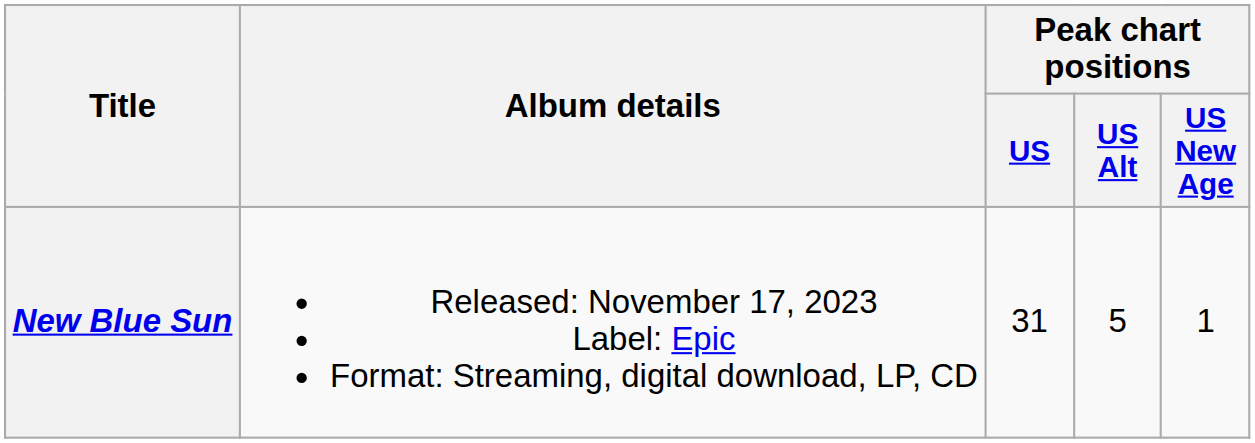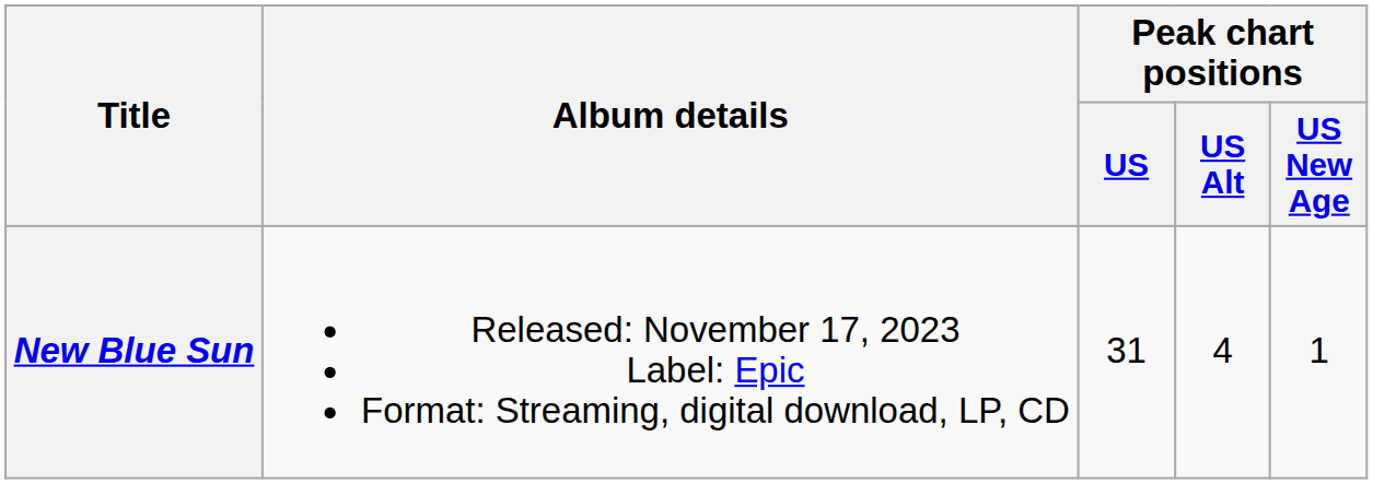New Blue Sun | Peak chart positions / US Alt: 5 -> 4
